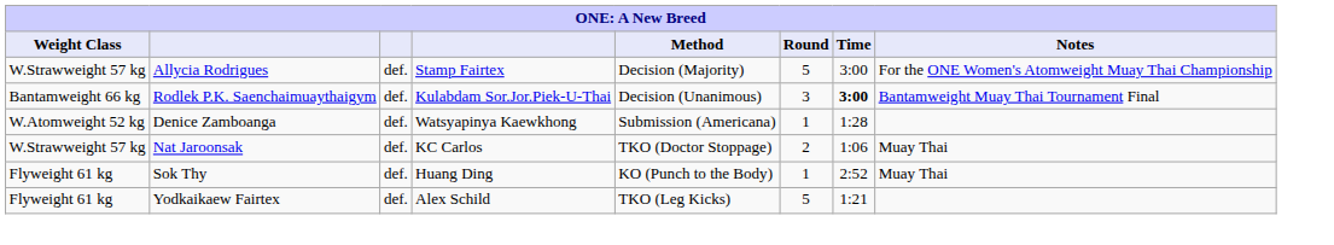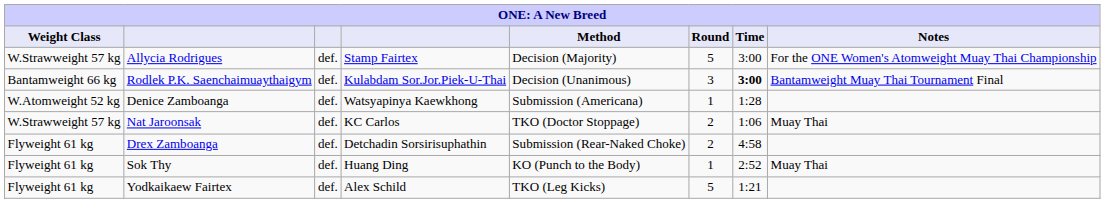+ row: Flyweight 61 kg | Drex Zamboanga | def. | Detchadin Sorsirisuphathin | Submission (Rear-Naked Choke) | 2 | 4:58
